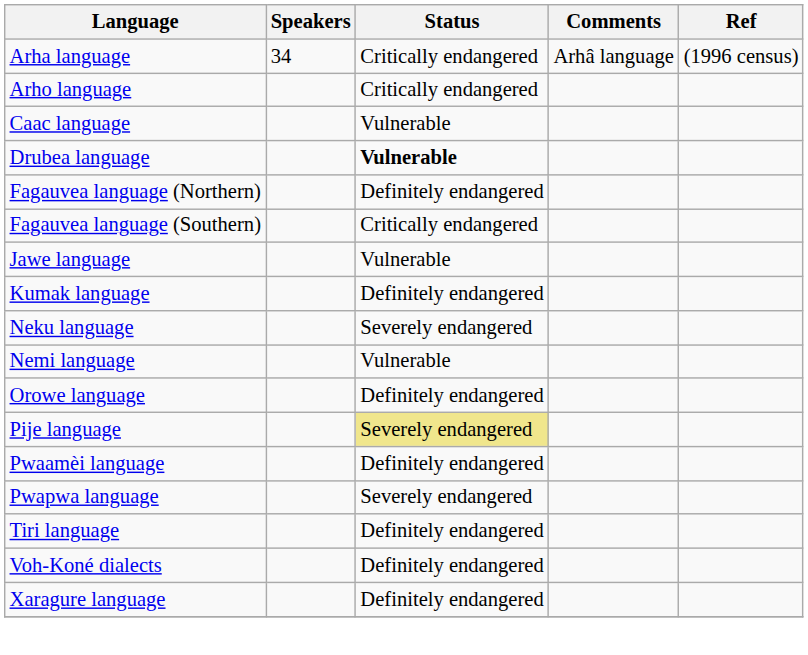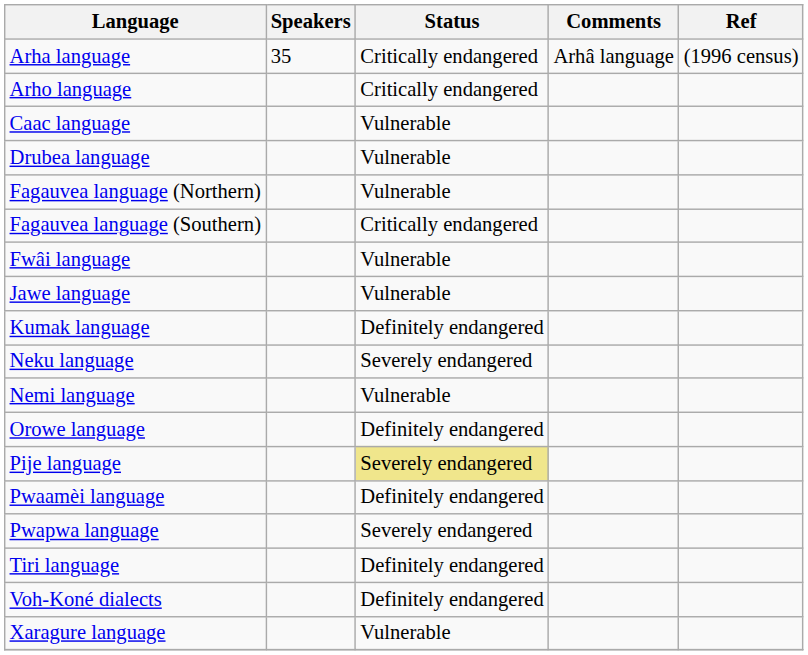Arha language | Speakers: 34 -> 35
Drubea language | Status: bold -> normal
Fagauvea language (Northern) | Status: Definitely endangered -> Vulnerable
+ row: Fwâi language | Vulnerable
Xaragure language | Status: Definitely endangered -> Vulnerable
